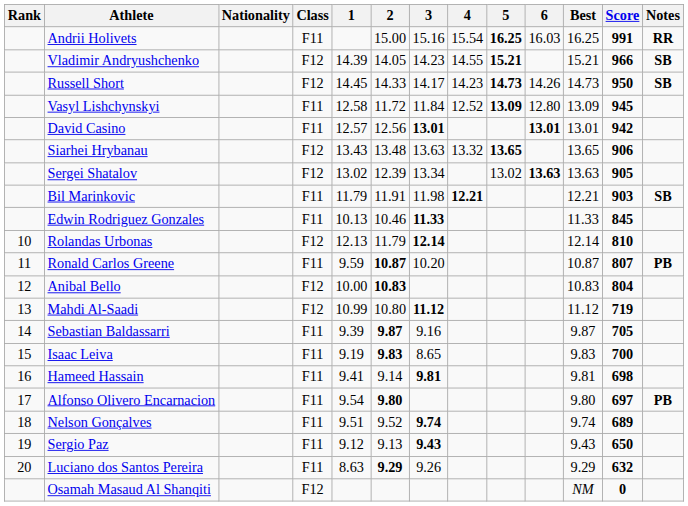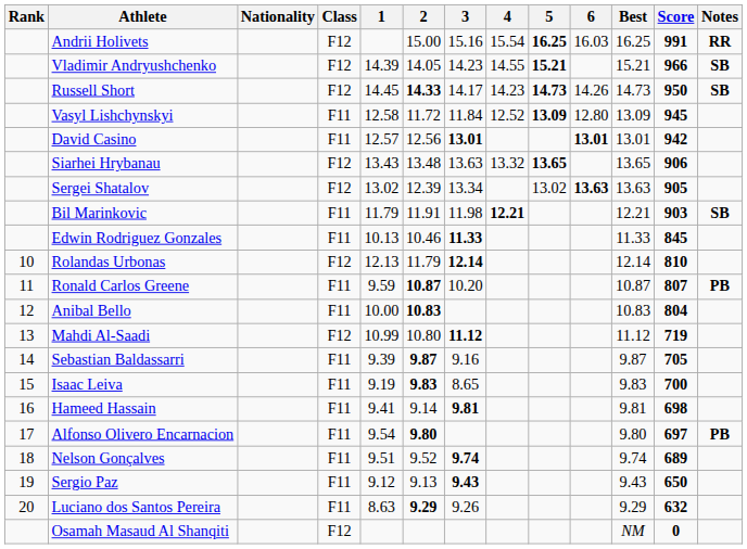Andrii Holivets | Class: F11 -> F12
Russell Short | 2: normal -> bold
Anibal Bello | Class: F12 -> F11
